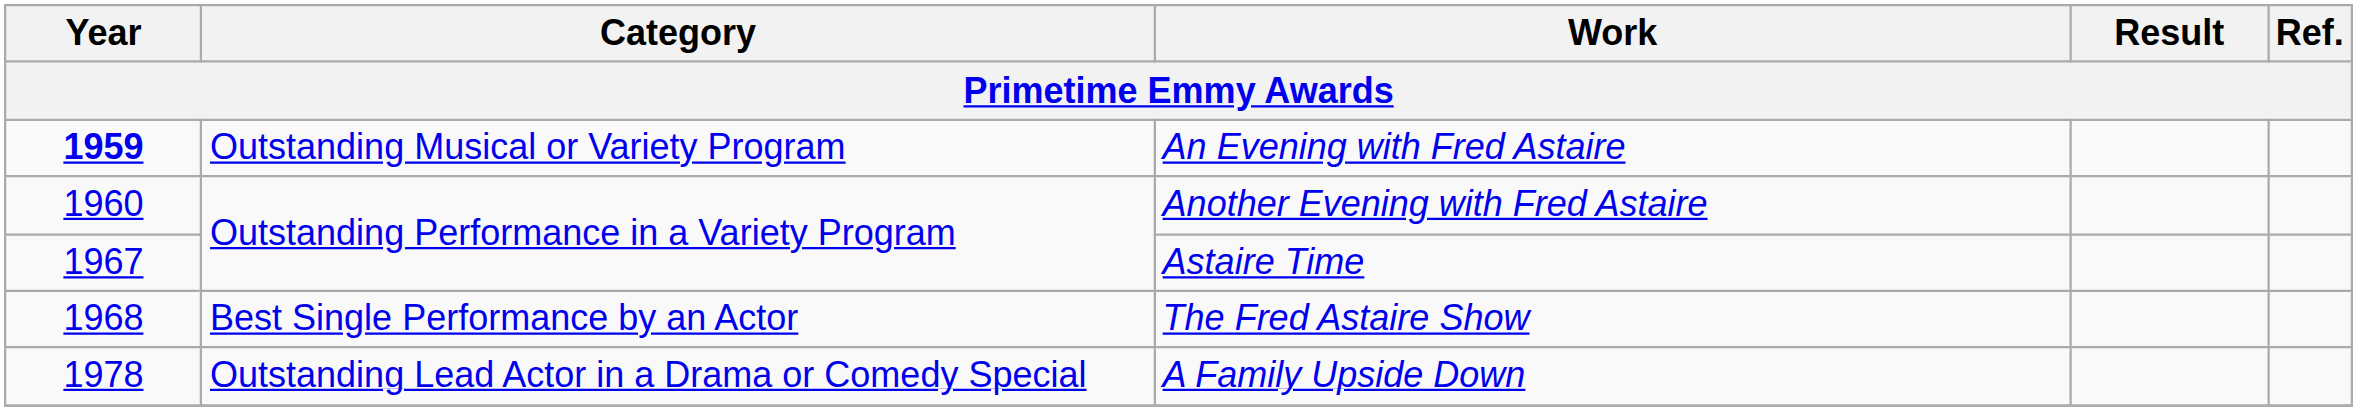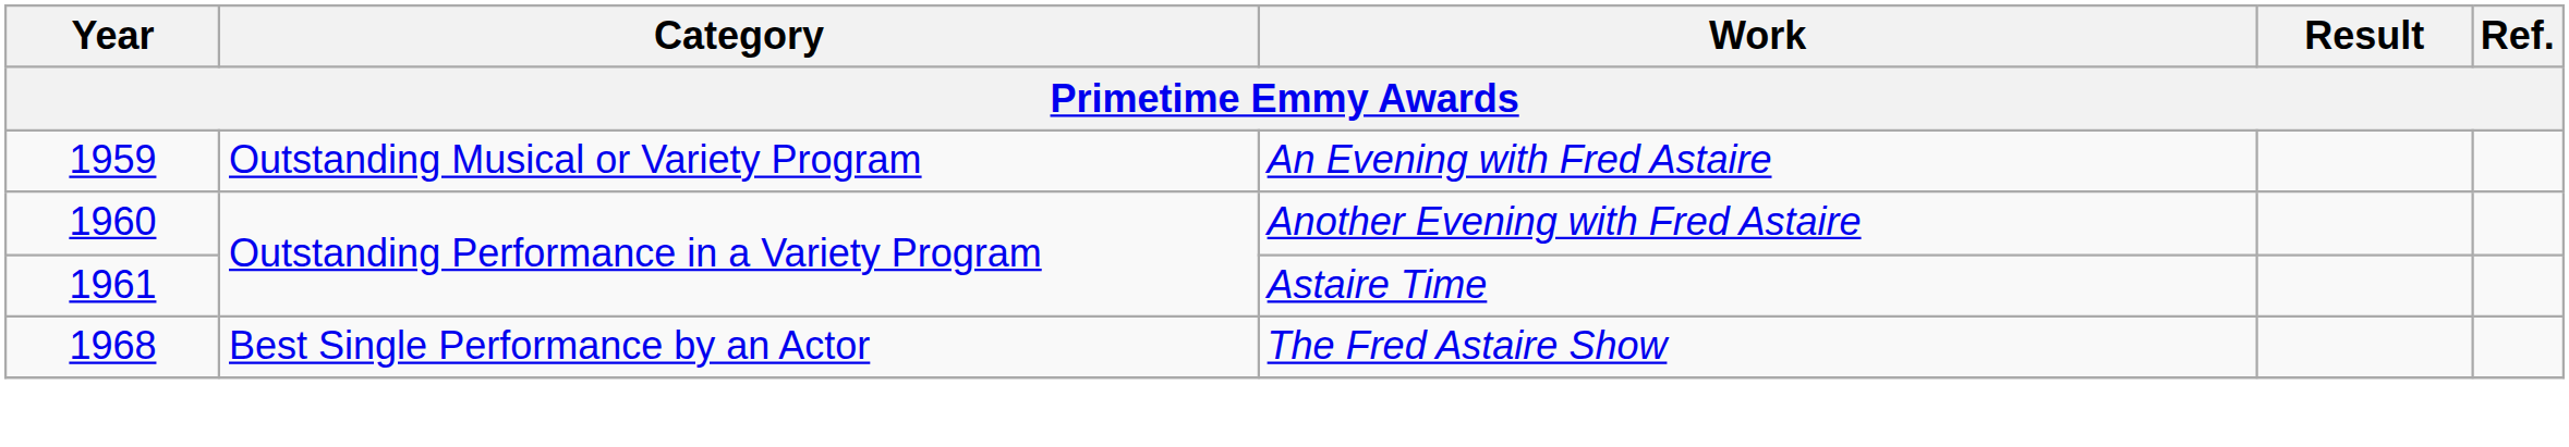An Evening with Fred Astaire | Year: bold -> normal
Astaire Time | Year: 1967 -> 1961
- row: 1978 | Outstanding Lead Actor in a Drama or Comedy Special | A Family Upside Down
